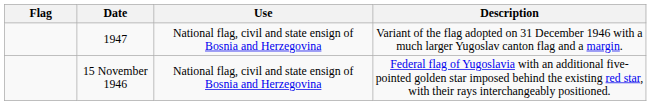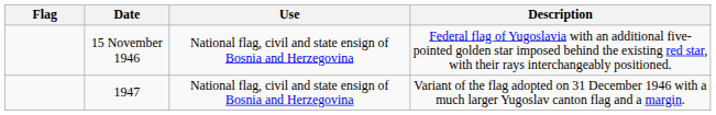rows swapped: 1947 <-> 15 November 1946
